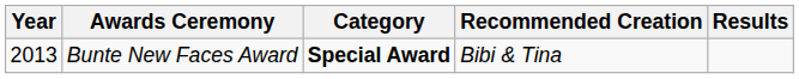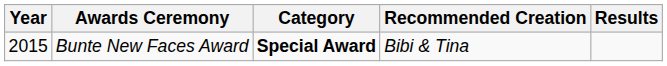Bunte New Faces Award | Year: 2013 -> 2015
